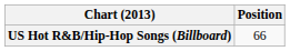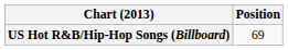US Hot R&B/Hip-Hop Songs (Billboard) | Position: 66 -> 69
